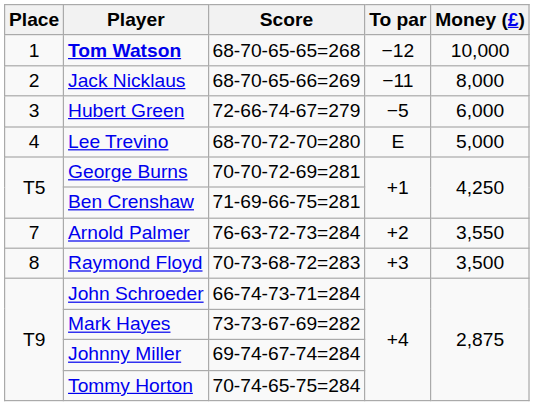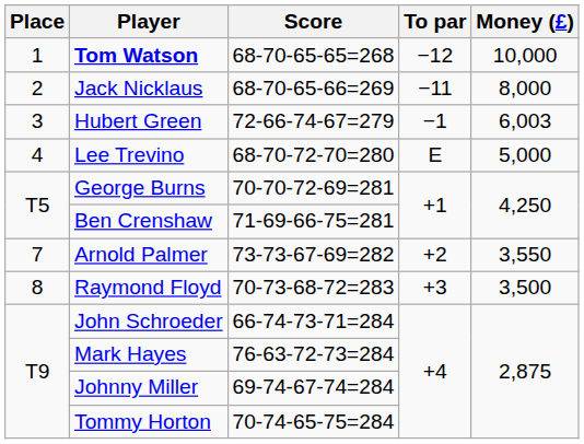Hubert Green | To par: −5 -> −1
Hubert Green | Money (£): 6,000 -> 6,003
Arnold Palmer | Score: 76-63-72-73=284 -> 73-73-67-69=282
Mark Hayes | Score: 73-73-67-69=282 -> 76-63-72-73=284
